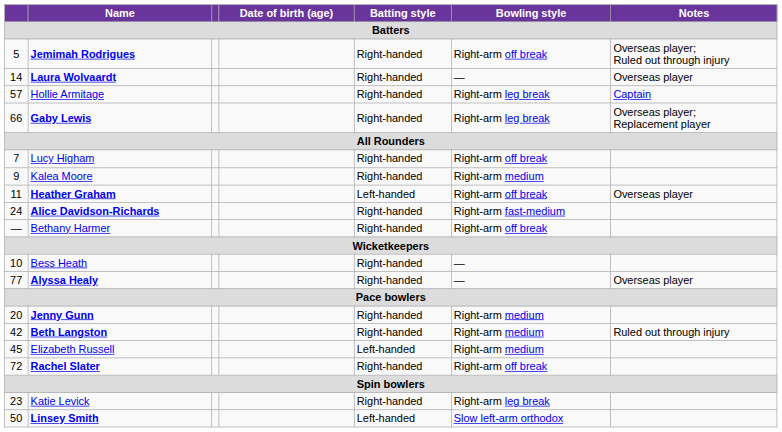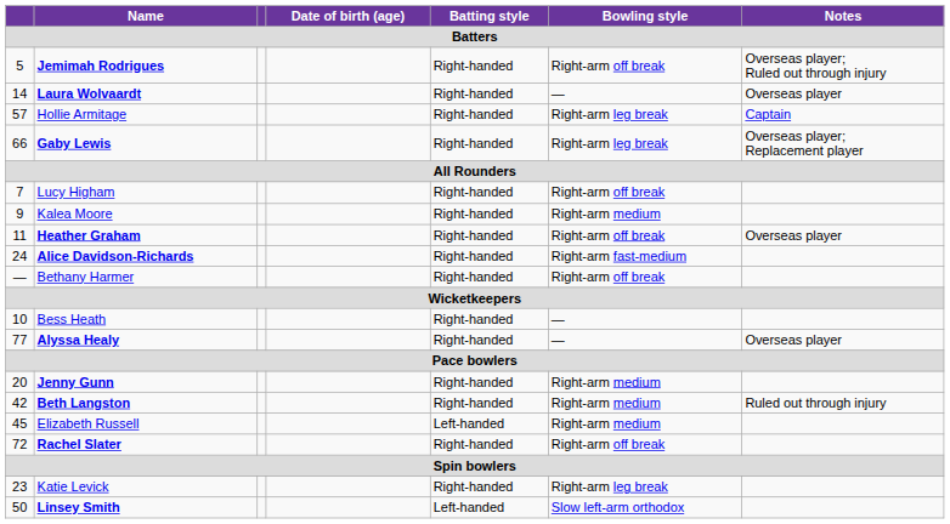Heather Graham | Batting style: Left-handed -> Right-handed
